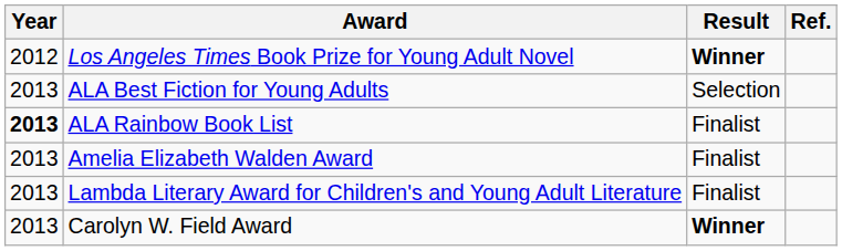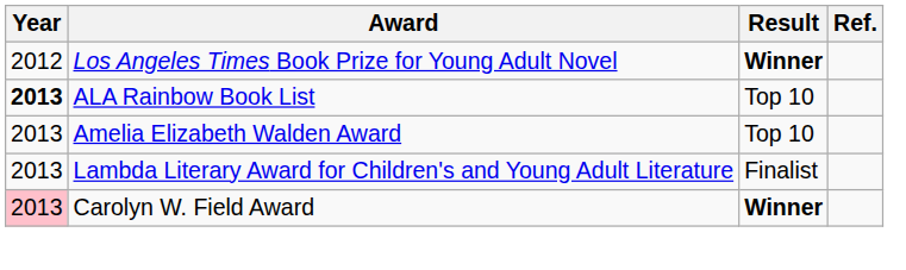- row: 2013 | ALA Best Fiction for Young Adults | Selection
ALA Rainbow Book List | Result: Finalist -> Top 10
Amelia Elizabeth Walden Award | Result: Finalist -> Top 10
Carolyn W. Field Award | Year: no background -> pink background
